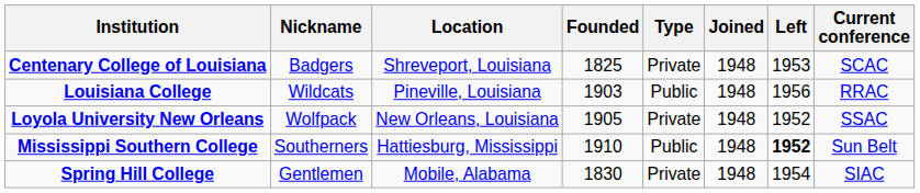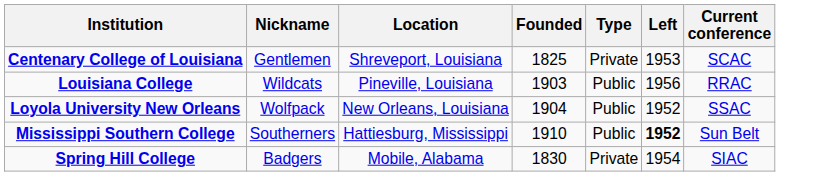- column: Joined | 1948 | 1948 | 1948 | 1948 | 1948
Centenary College of Louisiana | Nickname: Badgers -> Gentlemen
Loyola University New Orleans | Founded: 1905 -> 1904
Loyola University New Orleans | Type: Private -> Public
Spring Hill College | Nickname: Gentlemen -> Badgers
